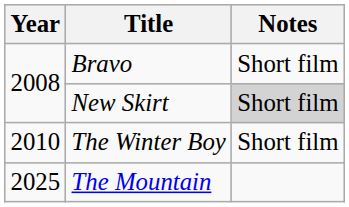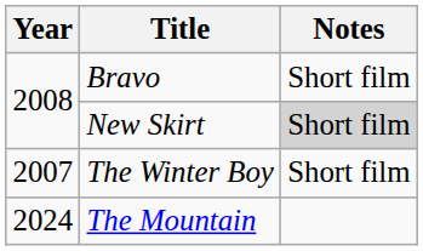The Winter Boy | Year: 2010 -> 2007
The Mountain | Year: 2025 -> 2024
